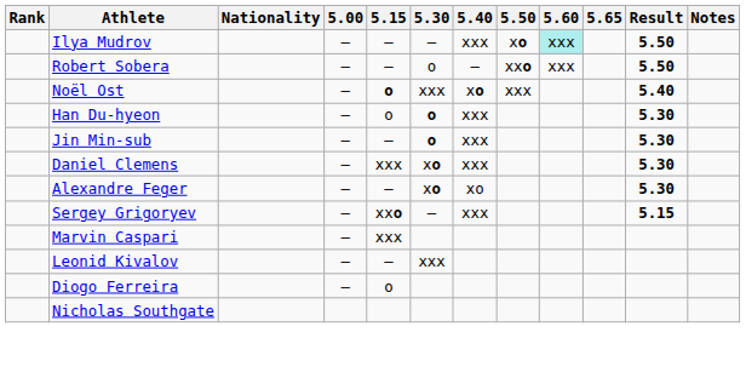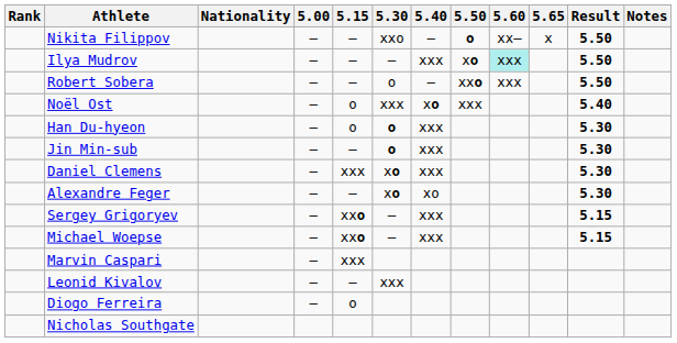+ row: Nikita Filippov | – | – | xxo | – | o | xx– | x | 5.50
Noël Ost | 5.15: bold -> normal
+ row: Michael Woepse | – | xxo | – | xxx | 5.15
